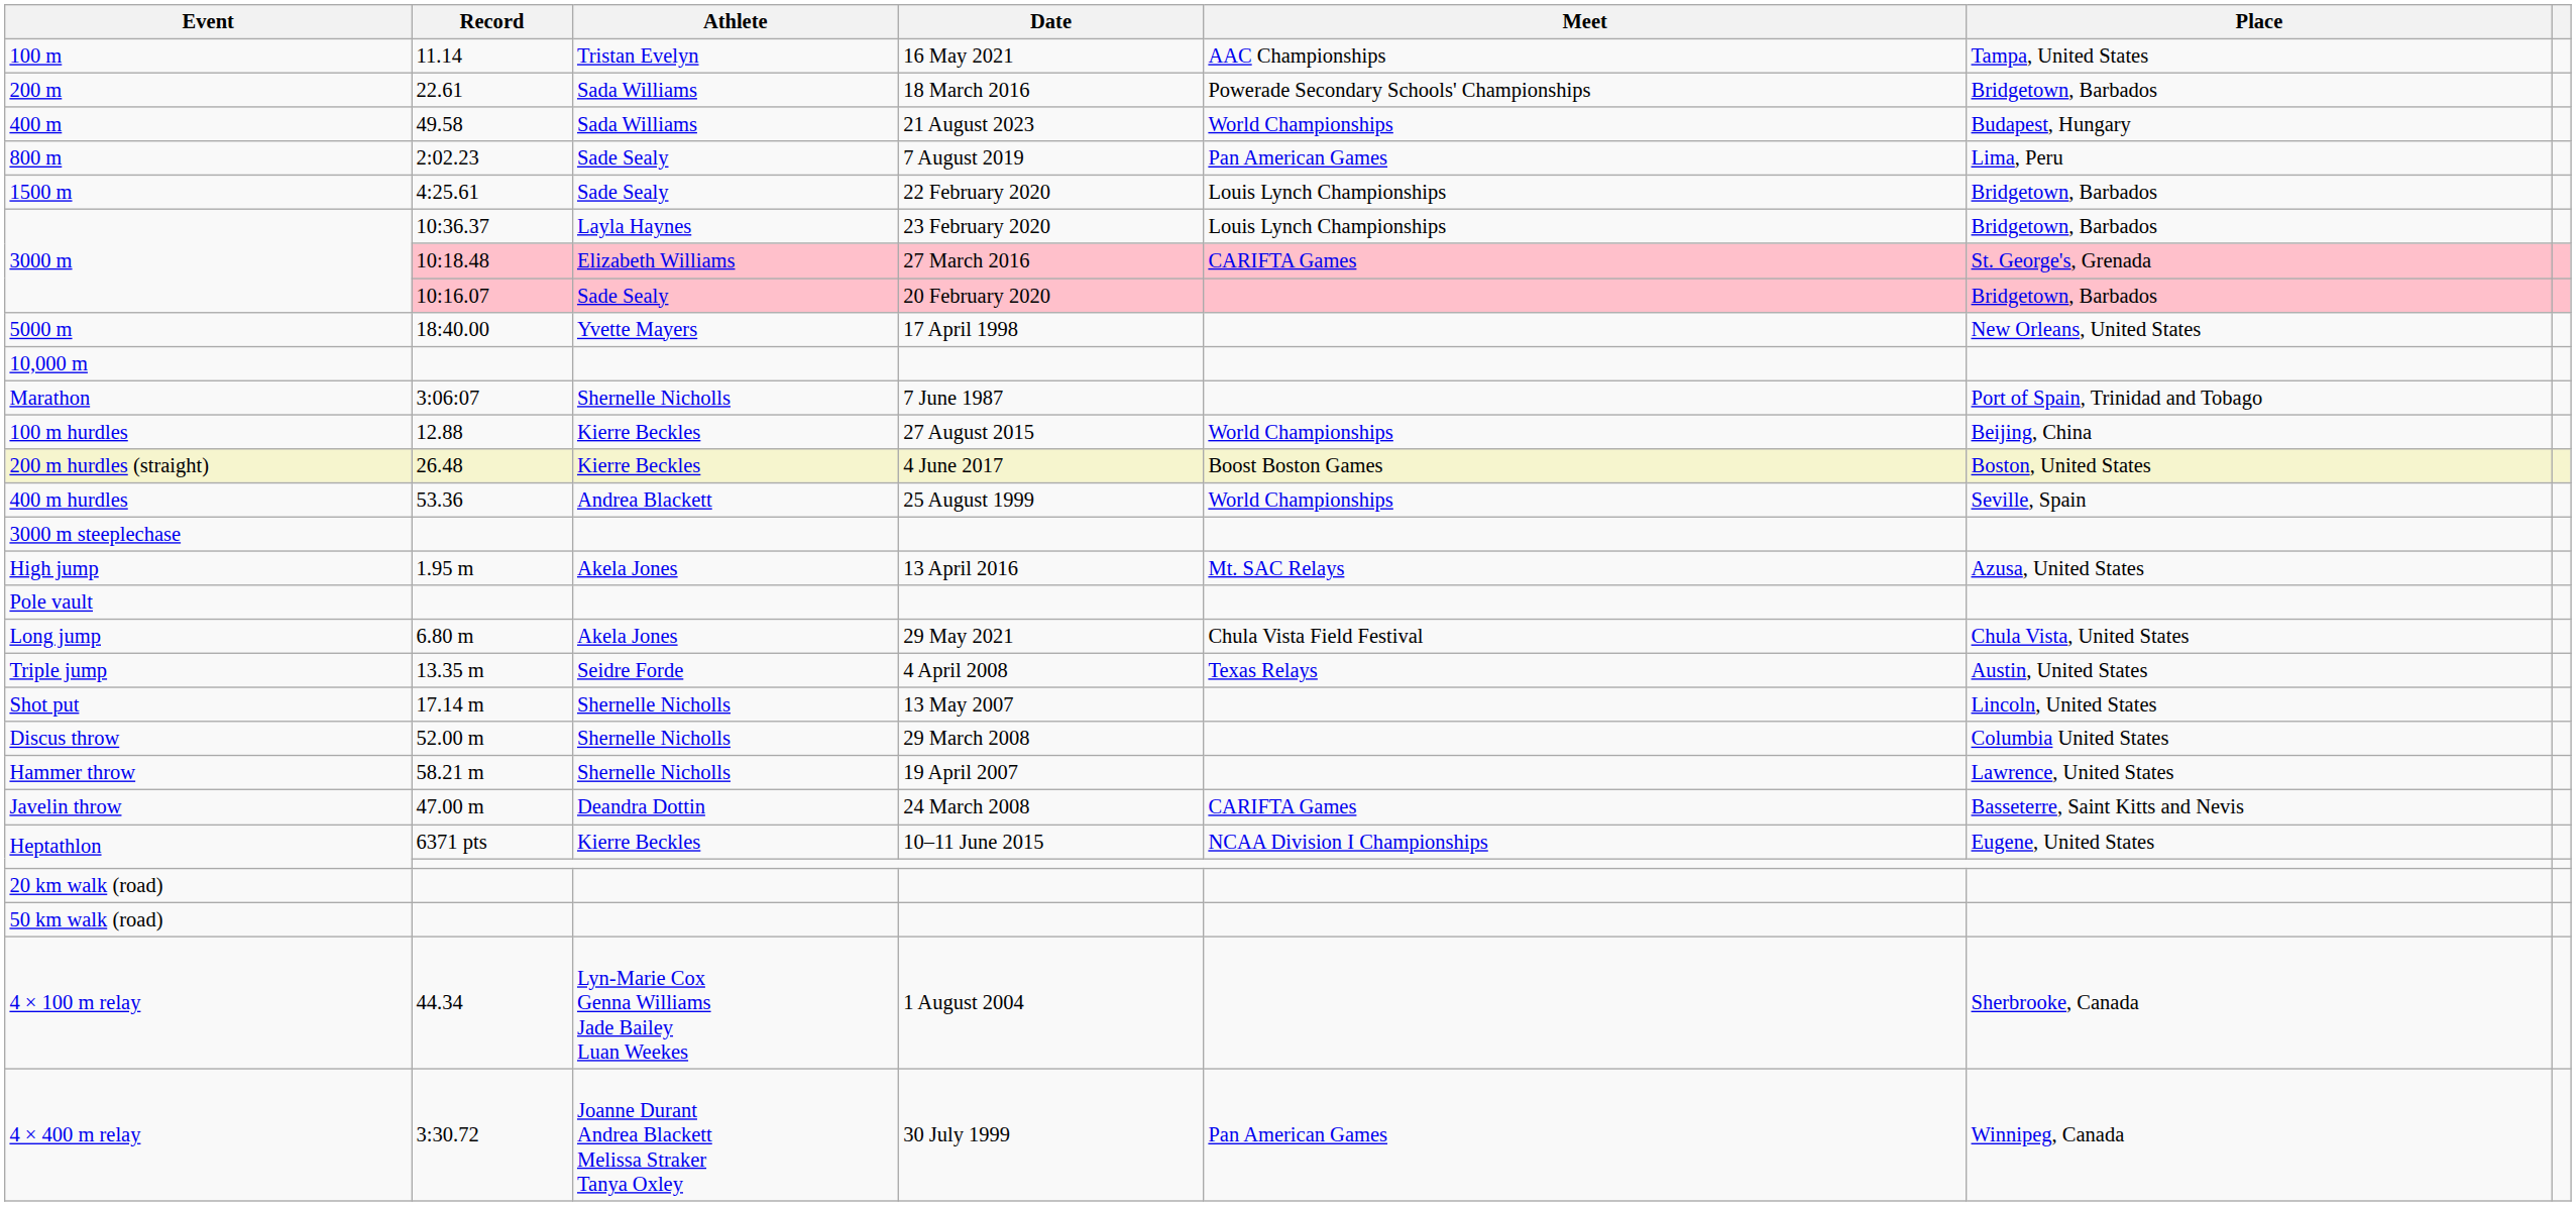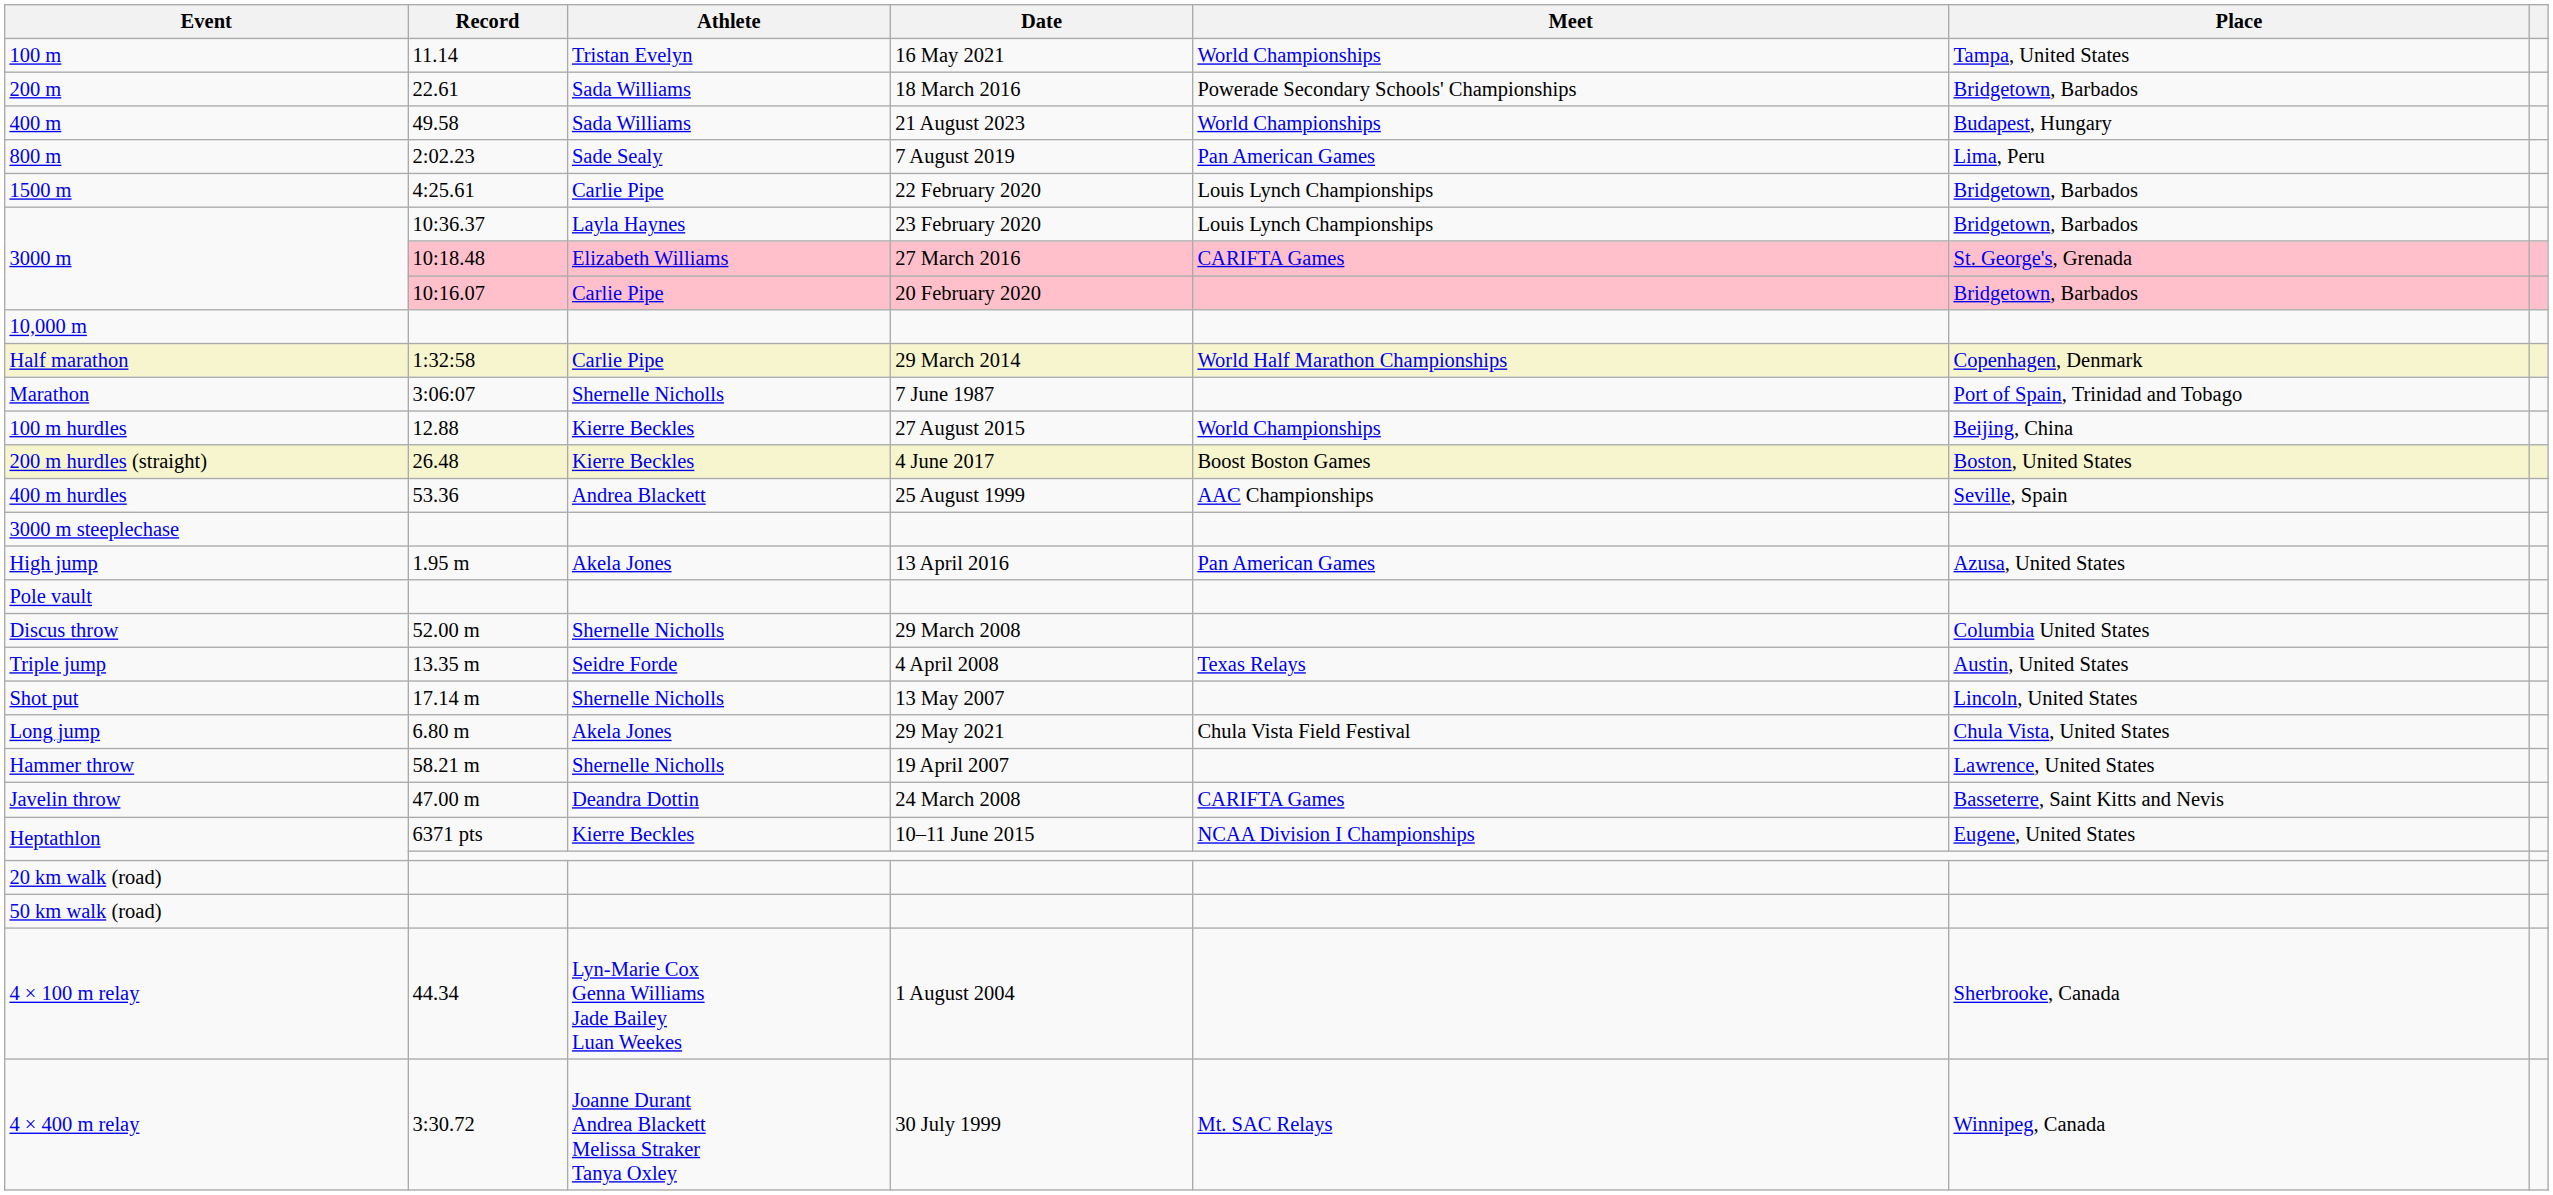100 m | Meet: AAC Championships -> World Championships
1500 m | Athlete: Sade Sealy -> Carlie Pipe
3000 m / 10:16.07 | Athlete: Sade Sealy -> Carlie Pipe
- row: 5000 m | 18:40.00 | Yvette Mayers | 17 April 1998 | New Orleans, United States
+ row: Half marathon | 1:32:58 | Carlie Pipe | 29 March 2014 | World Half Marathon Championships | Copenhagen, Denmark
400 m hurdles | Meet: World Championships -> AAC Championships
High jump | Meet: Mt. SAC Relays -> Pan American Games
rows swapped: Long jump <-> Discus throw
4 × 400 m relay | Meet: Pan American Games -> Mt. SAC Relays
